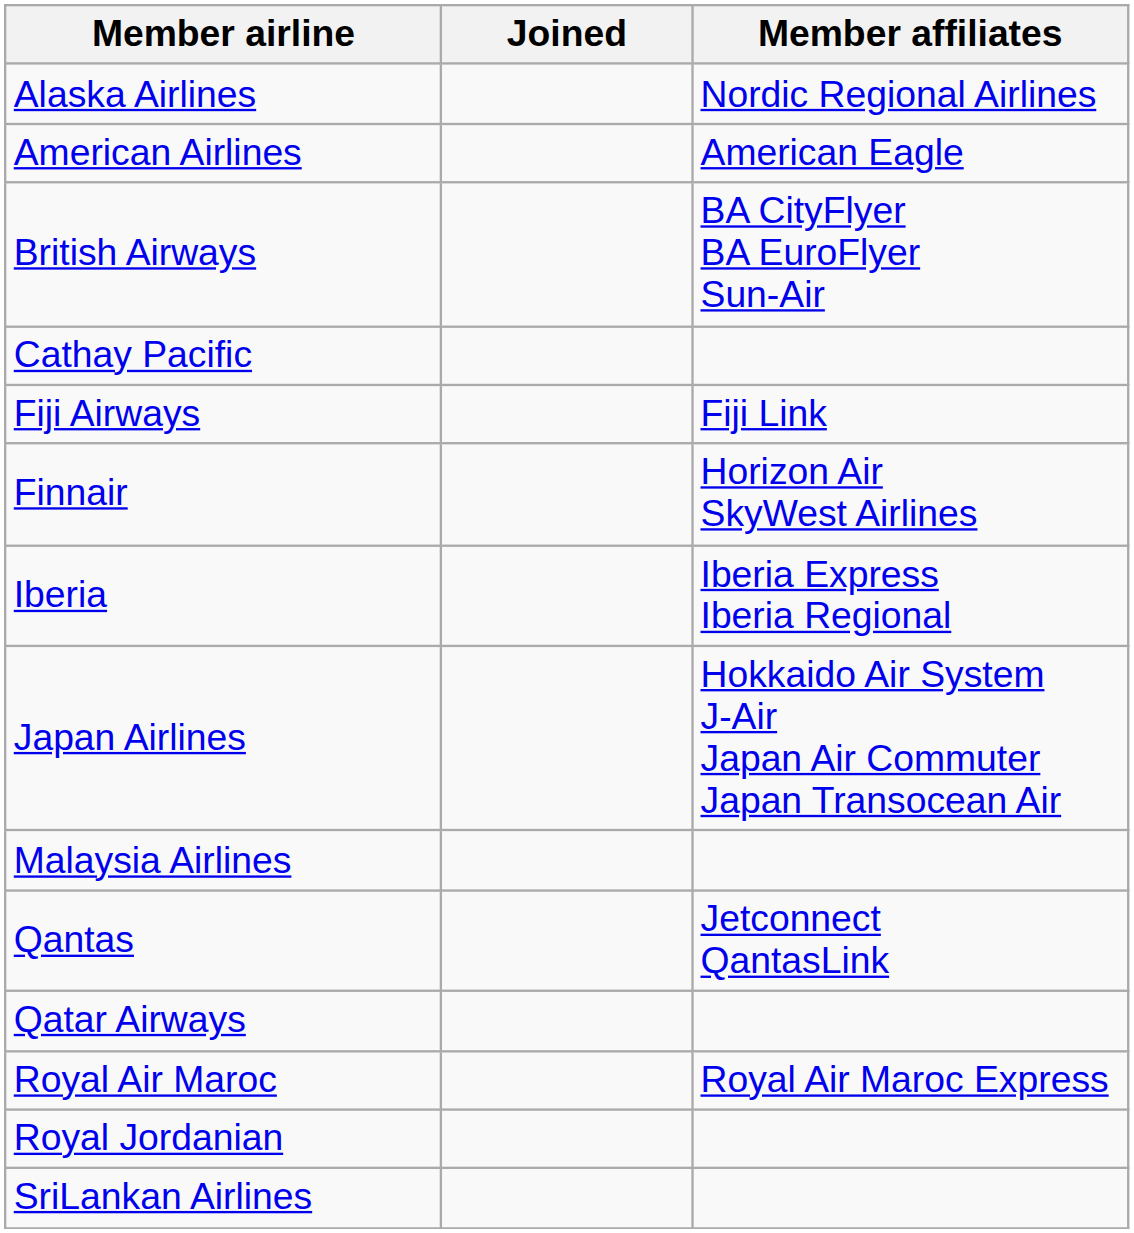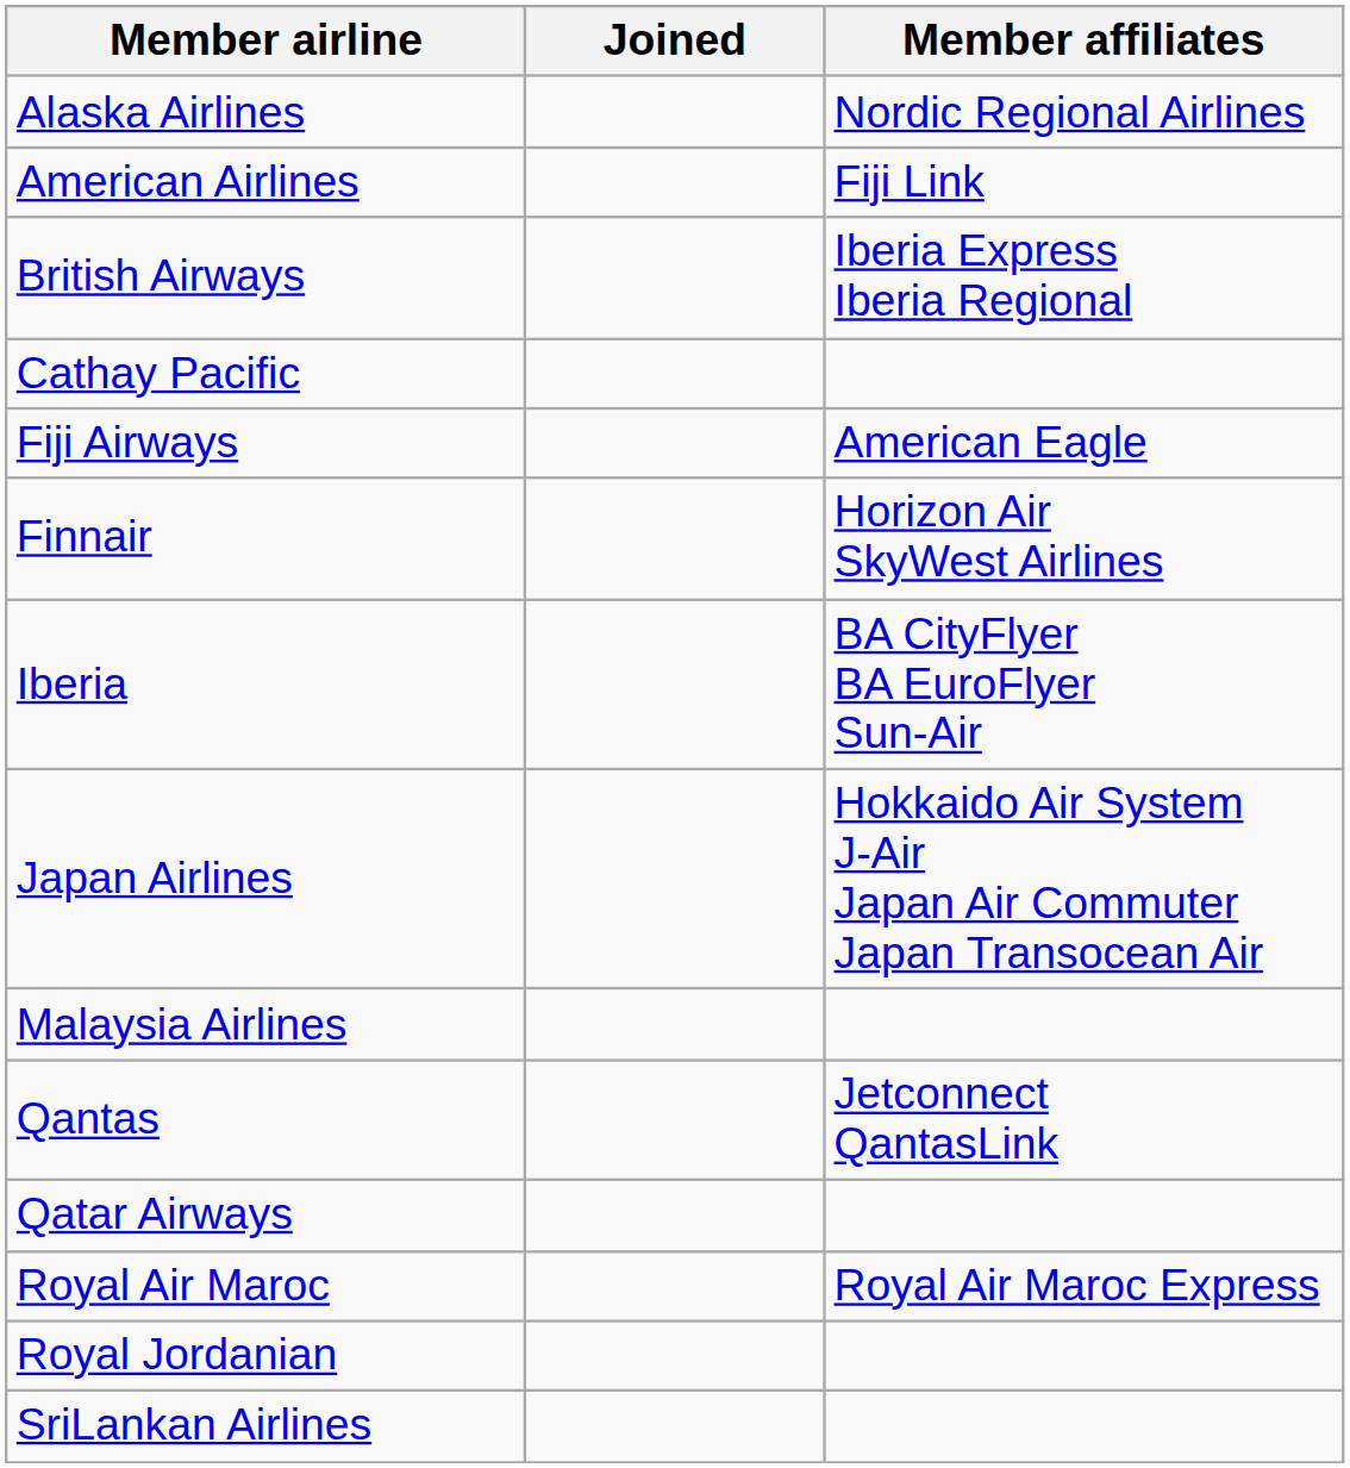American Airlines | Member affiliates: American Eagle -> Fiji Link
British Airways | Member affiliates: BA CityFlyer BA EuroFlyer Sun-Air -> Iberia Express Iberia Regional
Fiji Airways | Member affiliates: Fiji Link -> American Eagle
Iberia | Member affiliates: Iberia Express Iberia Regional -> BA CityFlyer BA EuroFlyer Sun-Air
